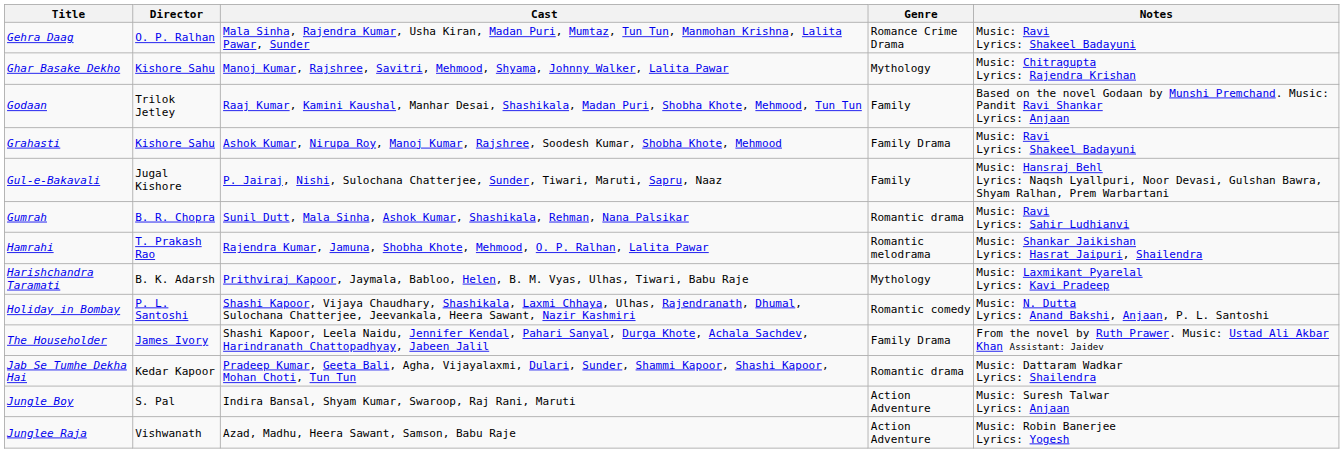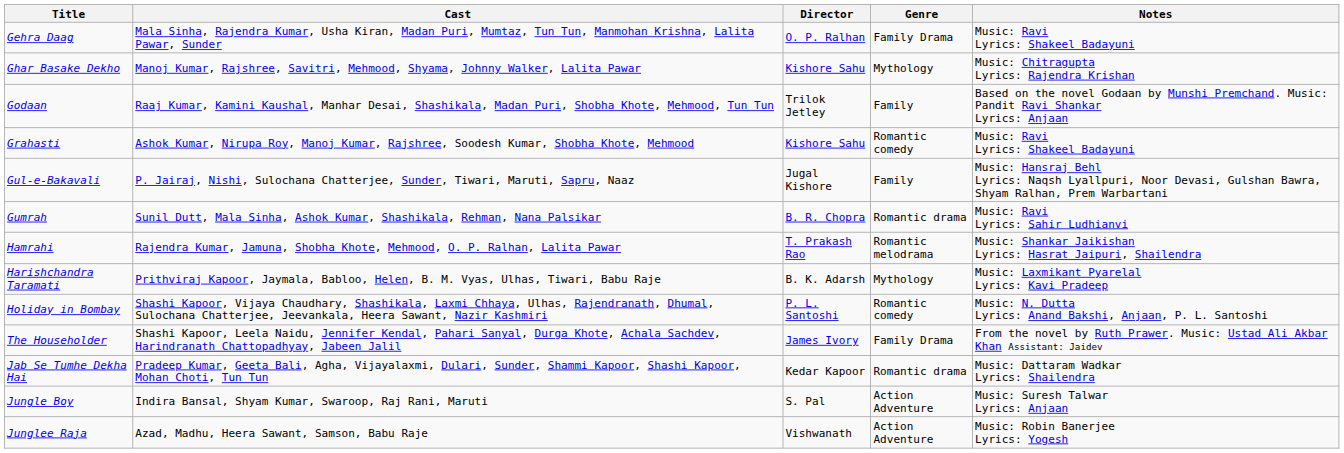columns swapped: Director <-> Cast
Gehra Daag | Genre: Romance Crime Drama -> Family Drama
Grahasti | Genre: Family Drama -> Romantic comedy
